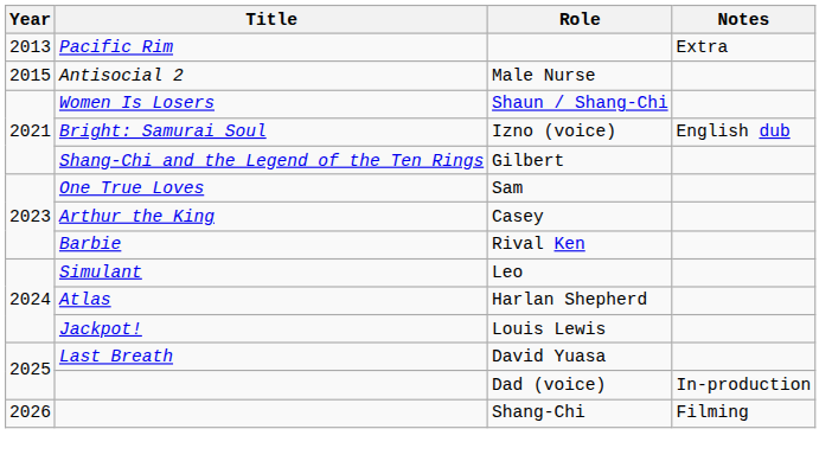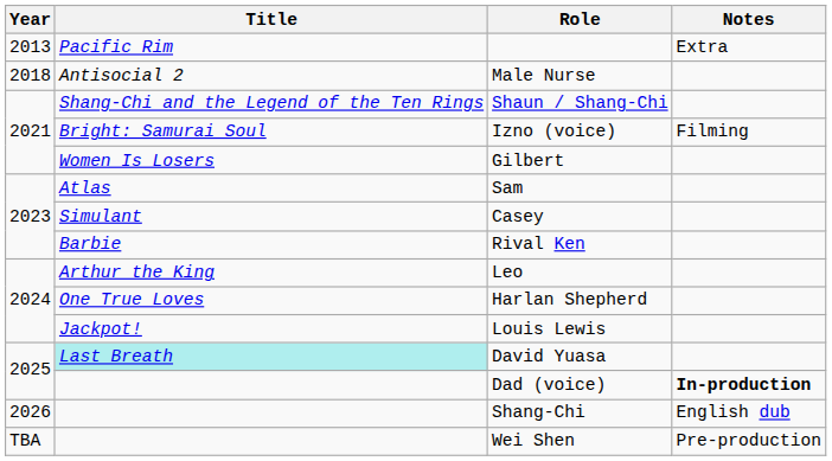Male Nurse | Year: 2015 -> 2018
Shaun / Shang-Chi | Title: Women Is Losers -> Shang-Chi and the Legend of the Ten Rings
Izno (voice) | Notes: English dub -> Filming
Gilbert | Title: Shang-Chi and the Legend of the Ten Rings -> Women Is Losers
Sam | Title: One True Loves -> Atlas
Casey | Title: Arthur the King -> Simulant
Leo | Title: Simulant -> Arthur the King
Harlan Shepherd | Title: Atlas -> One True Loves
David Yuasa | Title: no background -> paleturquoise background
Dad (voice) | Notes: normal -> bold
Shang-Chi | Notes: Filming -> English dub
+ row: TBA | Wei Shen | Pre-production
